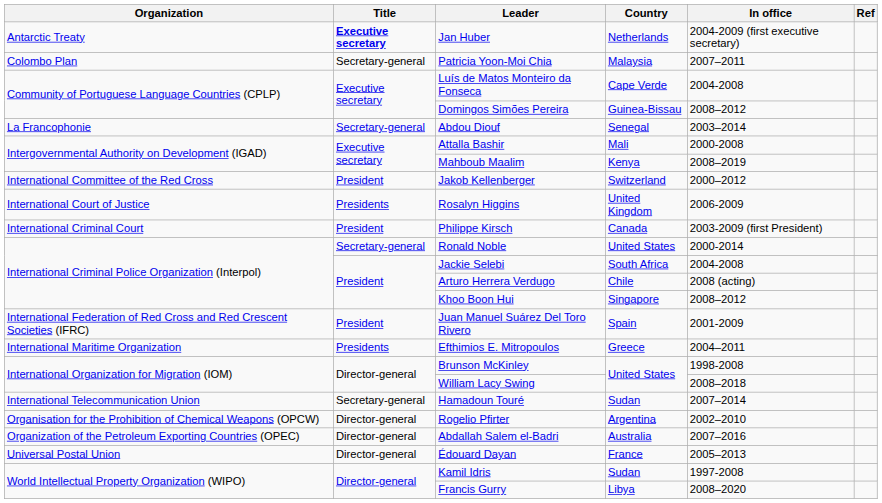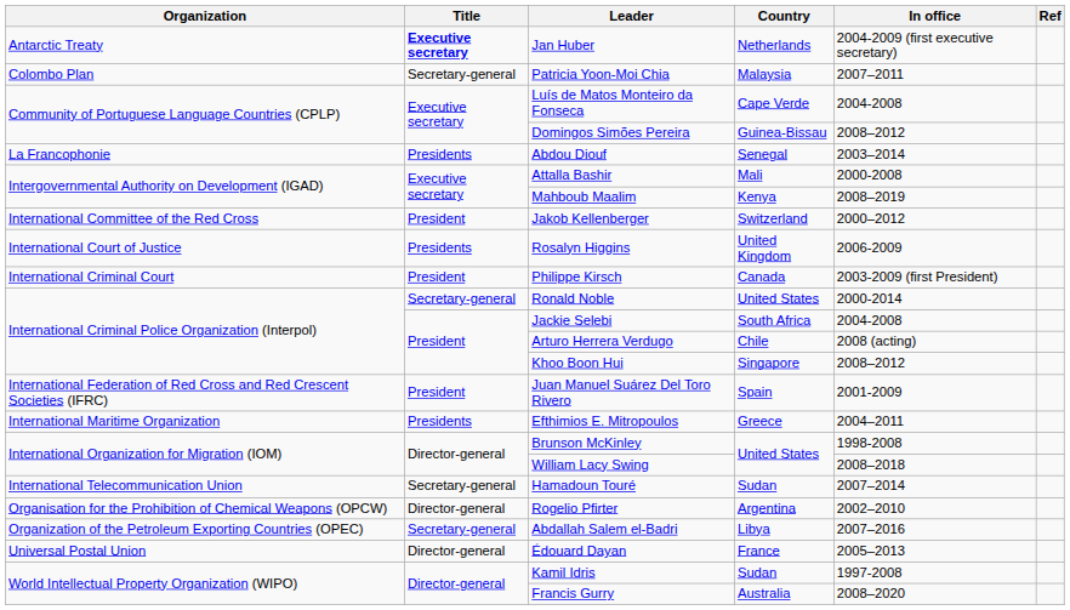Abdou Diouf | Title: Secretary-general -> Presidents
Abdallah Salem el-Badri | Title: Director-general -> Secretary-general
Abdallah Salem el-Badri | Country: Australia -> Libya
Francis Gurry | Country: Libya -> Australia
